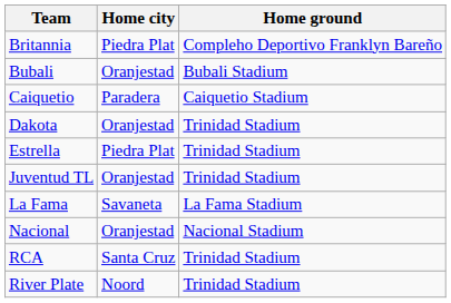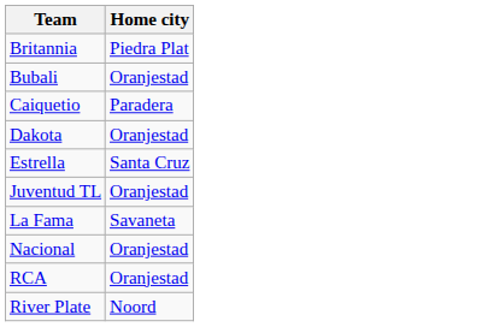- column: Home ground | Compleho Deportivo Franklyn Bareño | Bubali Stadium | Caiquetio Stadium | Trinidad Stadium | Trinidad Stadium | Trinidad Stadium | La Fama Stadium | Nacional Stadium | Trinidad Stadium | Trinidad Stadium
Estrella | Home city: Piedra Plat -> Santa Cruz
RCA | Home city: Santa Cruz -> Oranjestad
